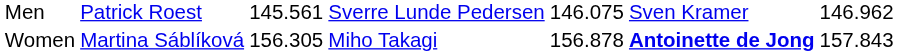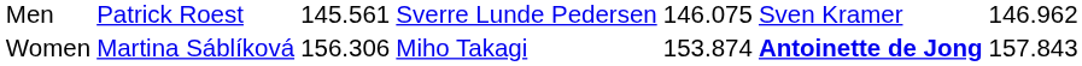Women | column 3: 156.305 -> 156.306
Women | column 5: 156.878 -> 153.874
